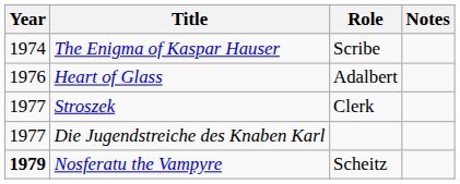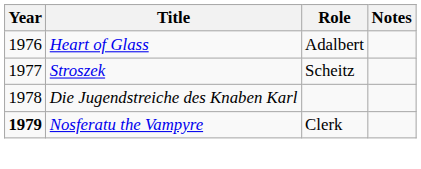- row: 1974 | The Enigma of Kaspar Hauser | Scribe
Stroszek | Role: Clerk -> Scheitz
Die Jugendstreiche des Knaben Karl | Year: 1977 -> 1978
Nosferatu the Vampyre | Role: Scheitz -> Clerk
